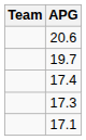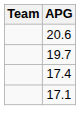- row: 17.3
